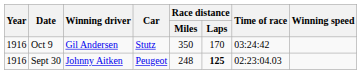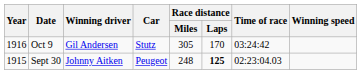Oct 9 | Race distance / Miles: 350 -> 305
Sept 30 | Year: 1916 -> 1915
